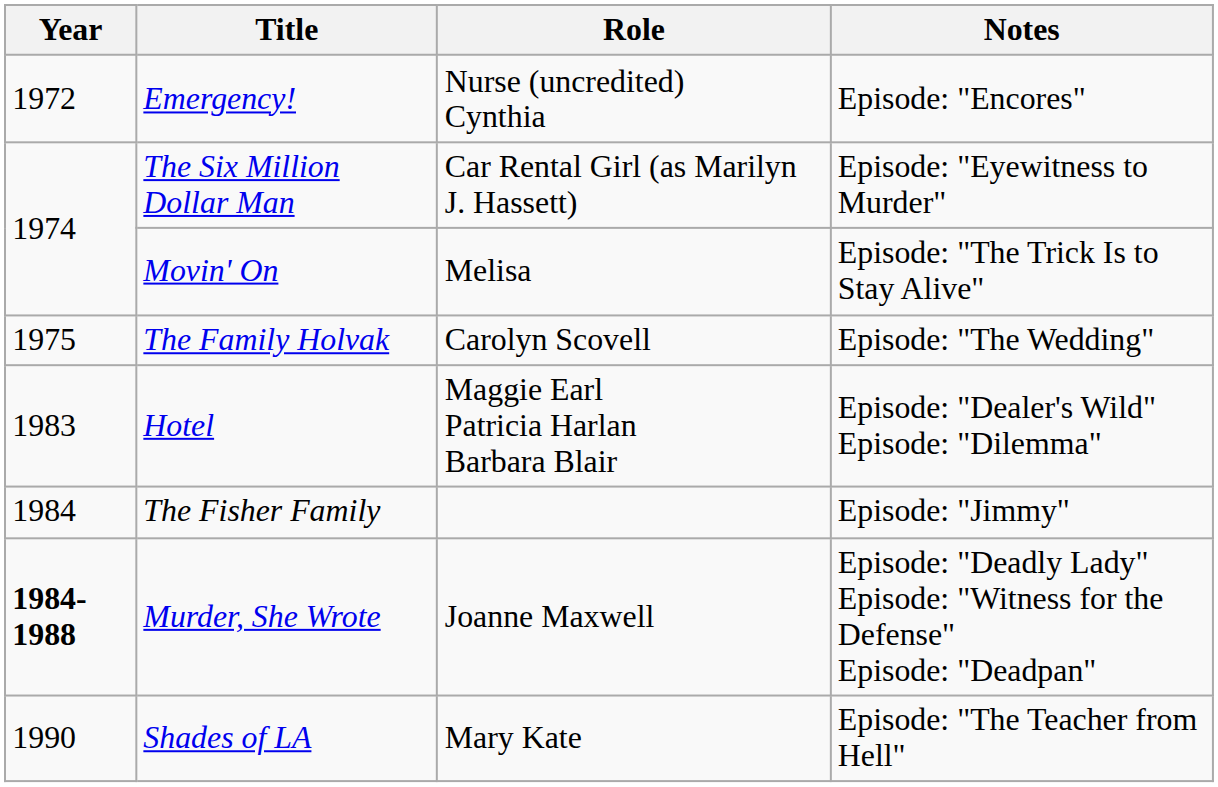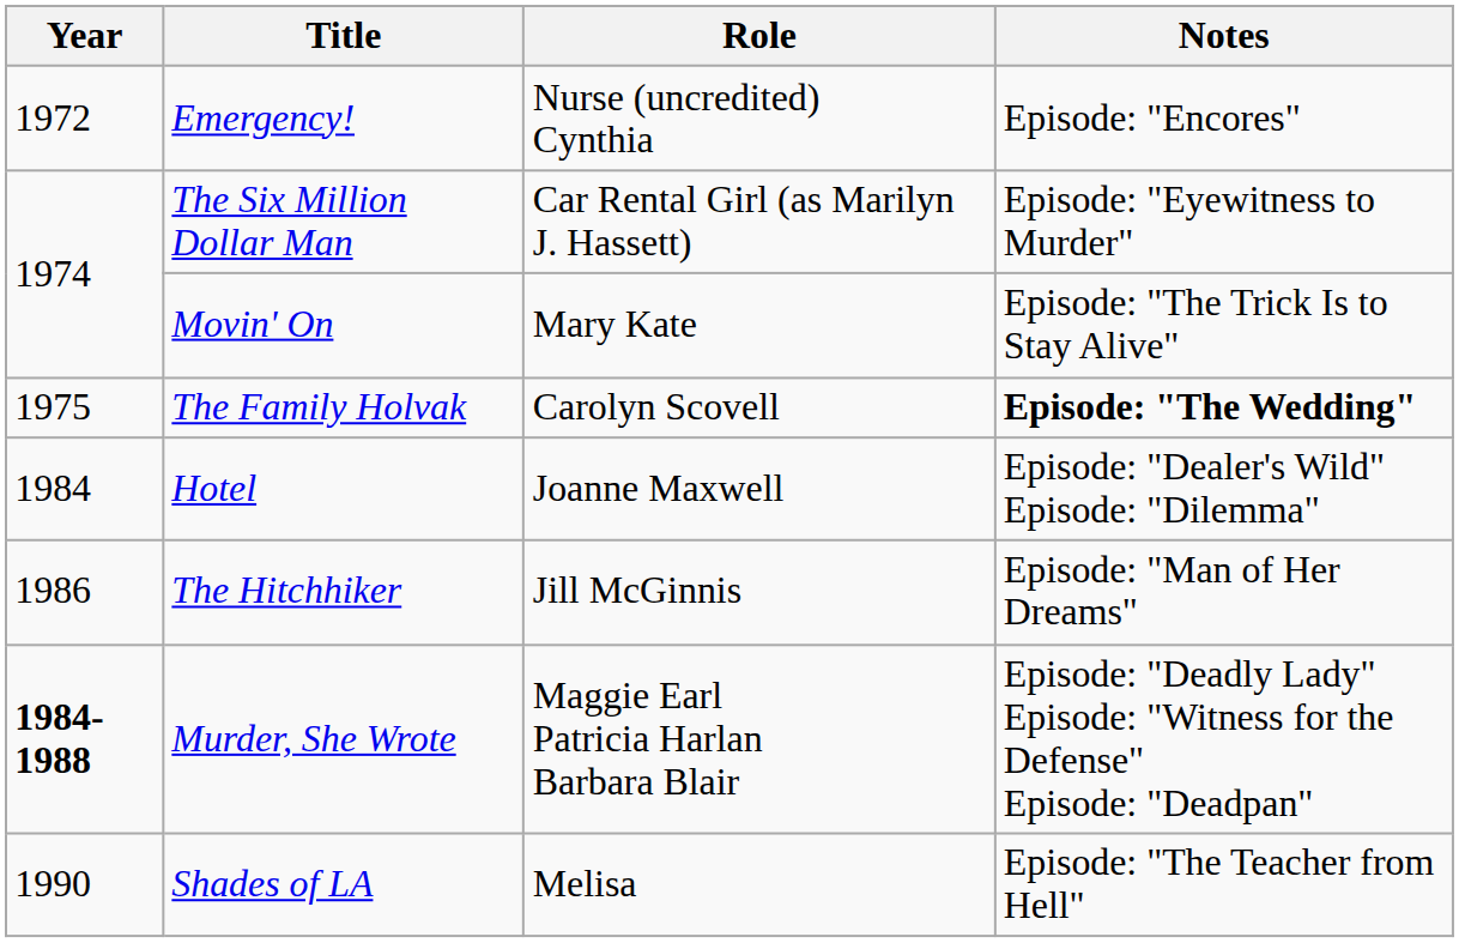Movin' On | Role: Melisa -> Mary Kate
The Family Holvak | Notes: normal -> bold
Hotel | Year: 1983 -> 1984
Hotel | Role: Maggie Earl Patricia Harlan Barbara Blair -> Joanne Maxwell
- row: 1984 | The Fisher Family | Episode: "Jimmy"
+ row: 1986 | The Hitchhiker | Jill McGinnis | Episode: "Man of Her Dreams"
Murder, She Wrote | Role: Joanne Maxwell -> Maggie Earl Patricia Harlan Barbara Blair
Shades of LA | Role: Mary Kate -> Melisa
